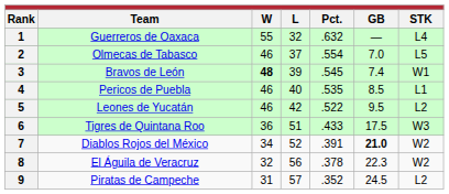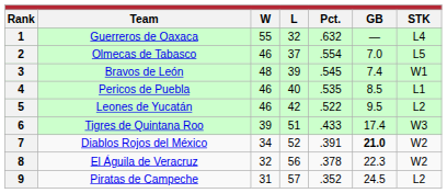3 | W: bold -> normal
6 | W: 36 -> 39
6 | GB: 17.5 -> 17.4
